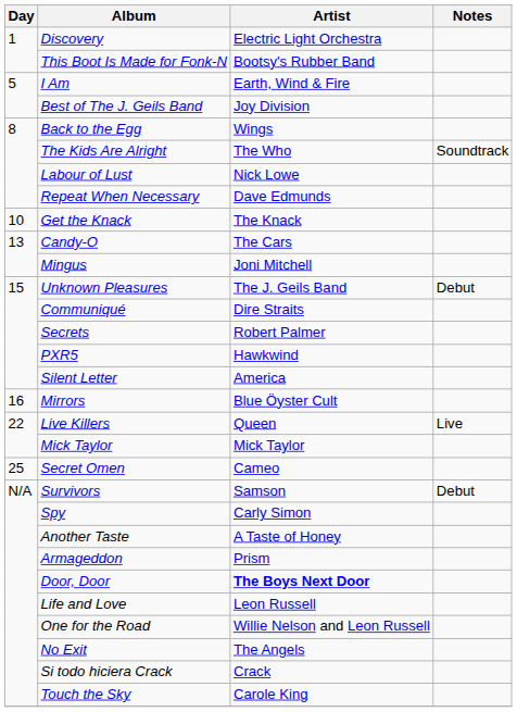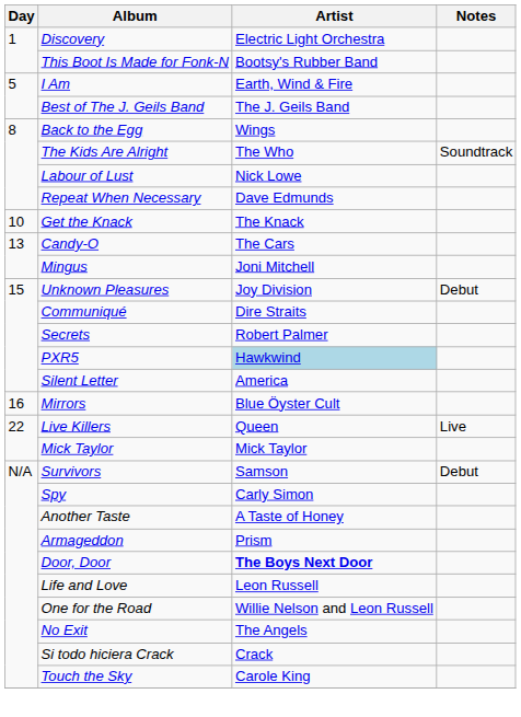Best of The J. Geils Band | Artist: Joy Division -> The J. Geils Band
Unknown Pleasures | Artist: The J. Geils Band -> Joy Division
PXR5 | Artist: no background -> lightblue background
- row: 25 | Secret Omen | Cameo
